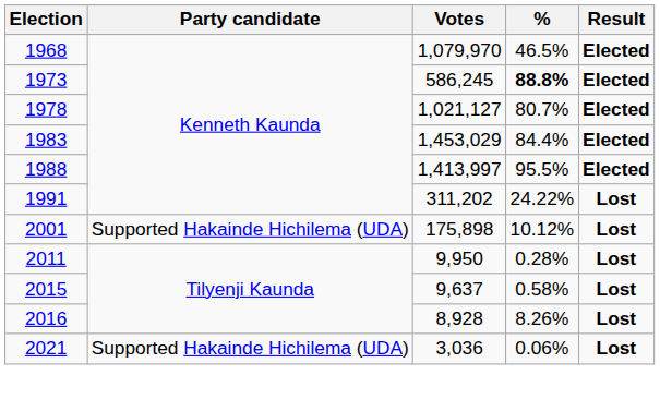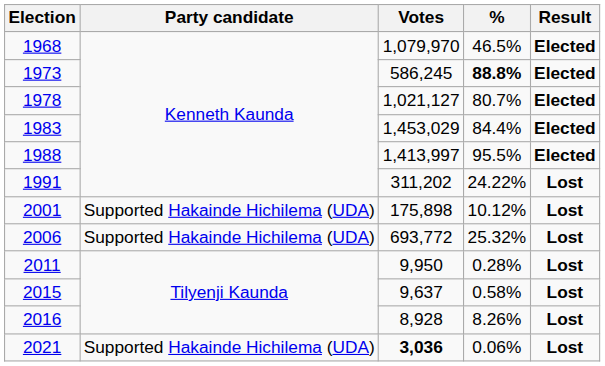+ row: 2006 | Supported Hakainde Hichilema (UDA) | 693,772 | 25.32% | Lost
2021 | Votes: normal -> bold
